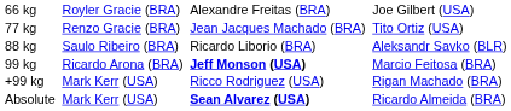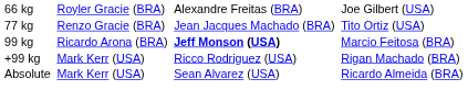- row: 88 kg | Saulo Ribeiro (BRA) | Ricardo Liborio (BRA) | Aleksandr Savko (BLR)
Absolute | column 3: bold -> normal
